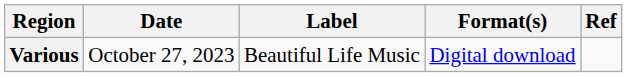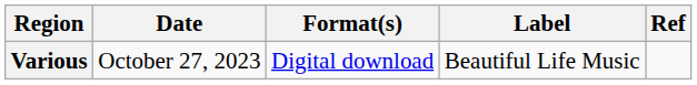columns swapped: Format(s) <-> Label
